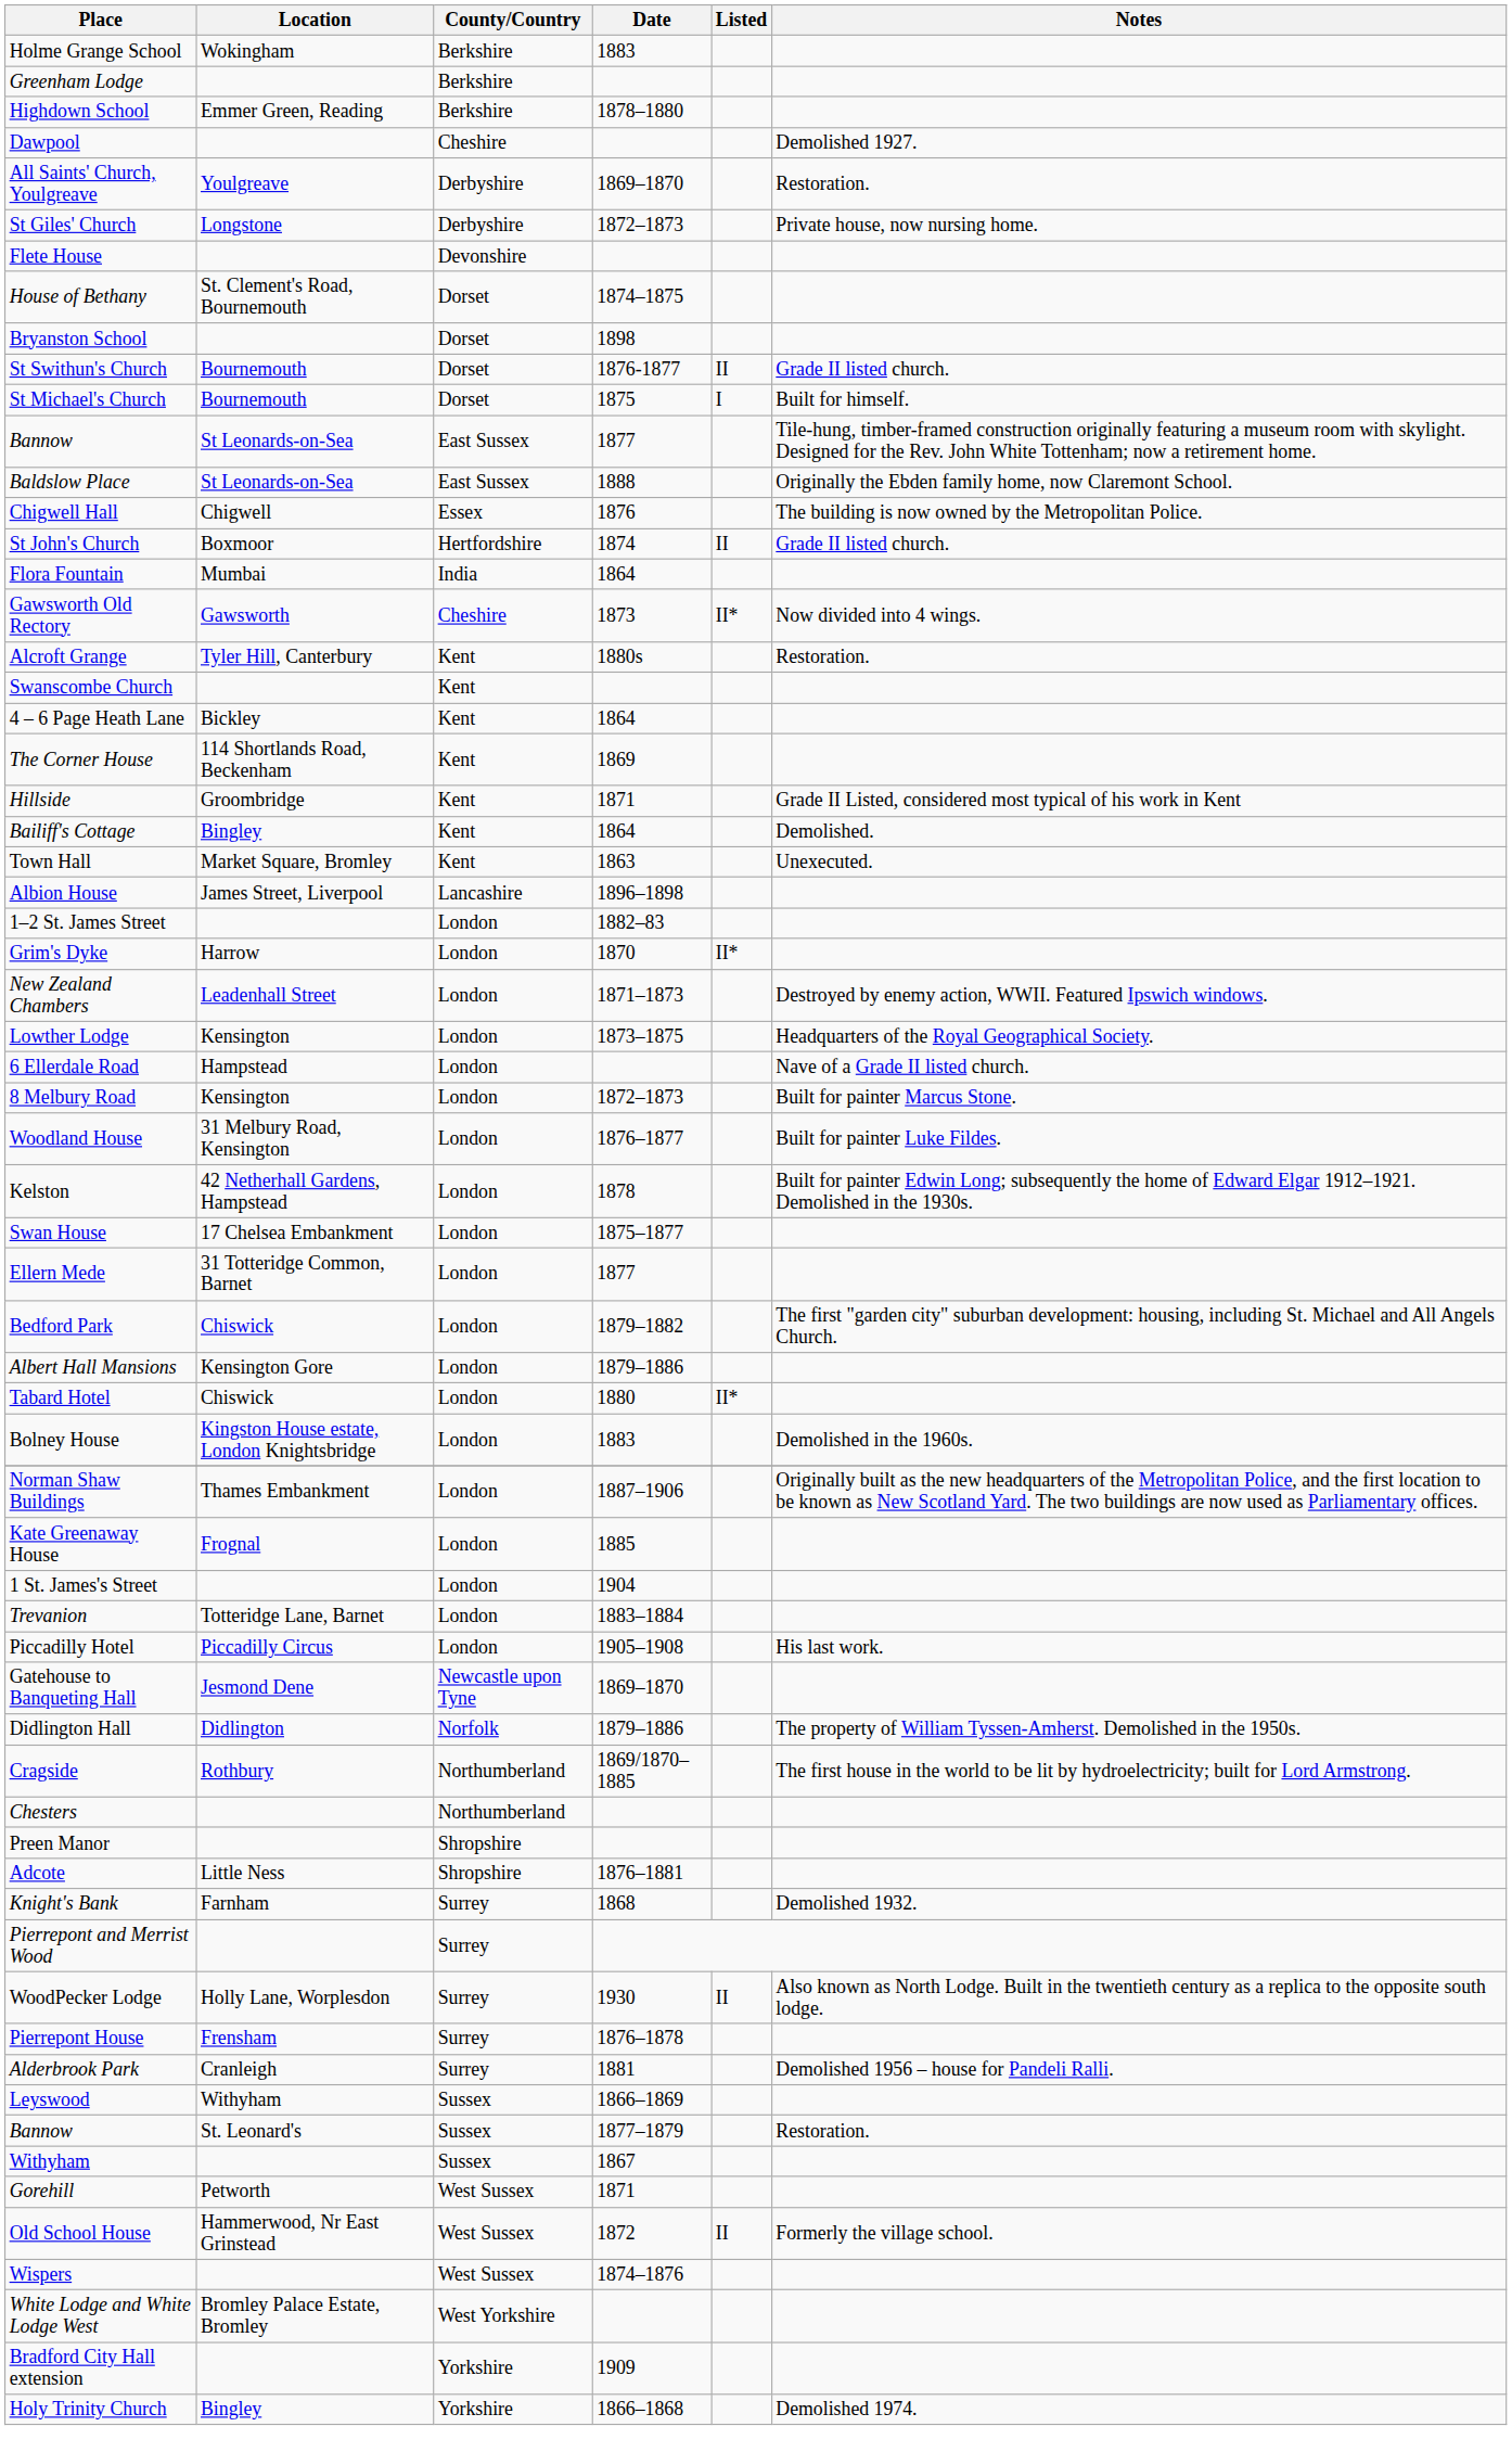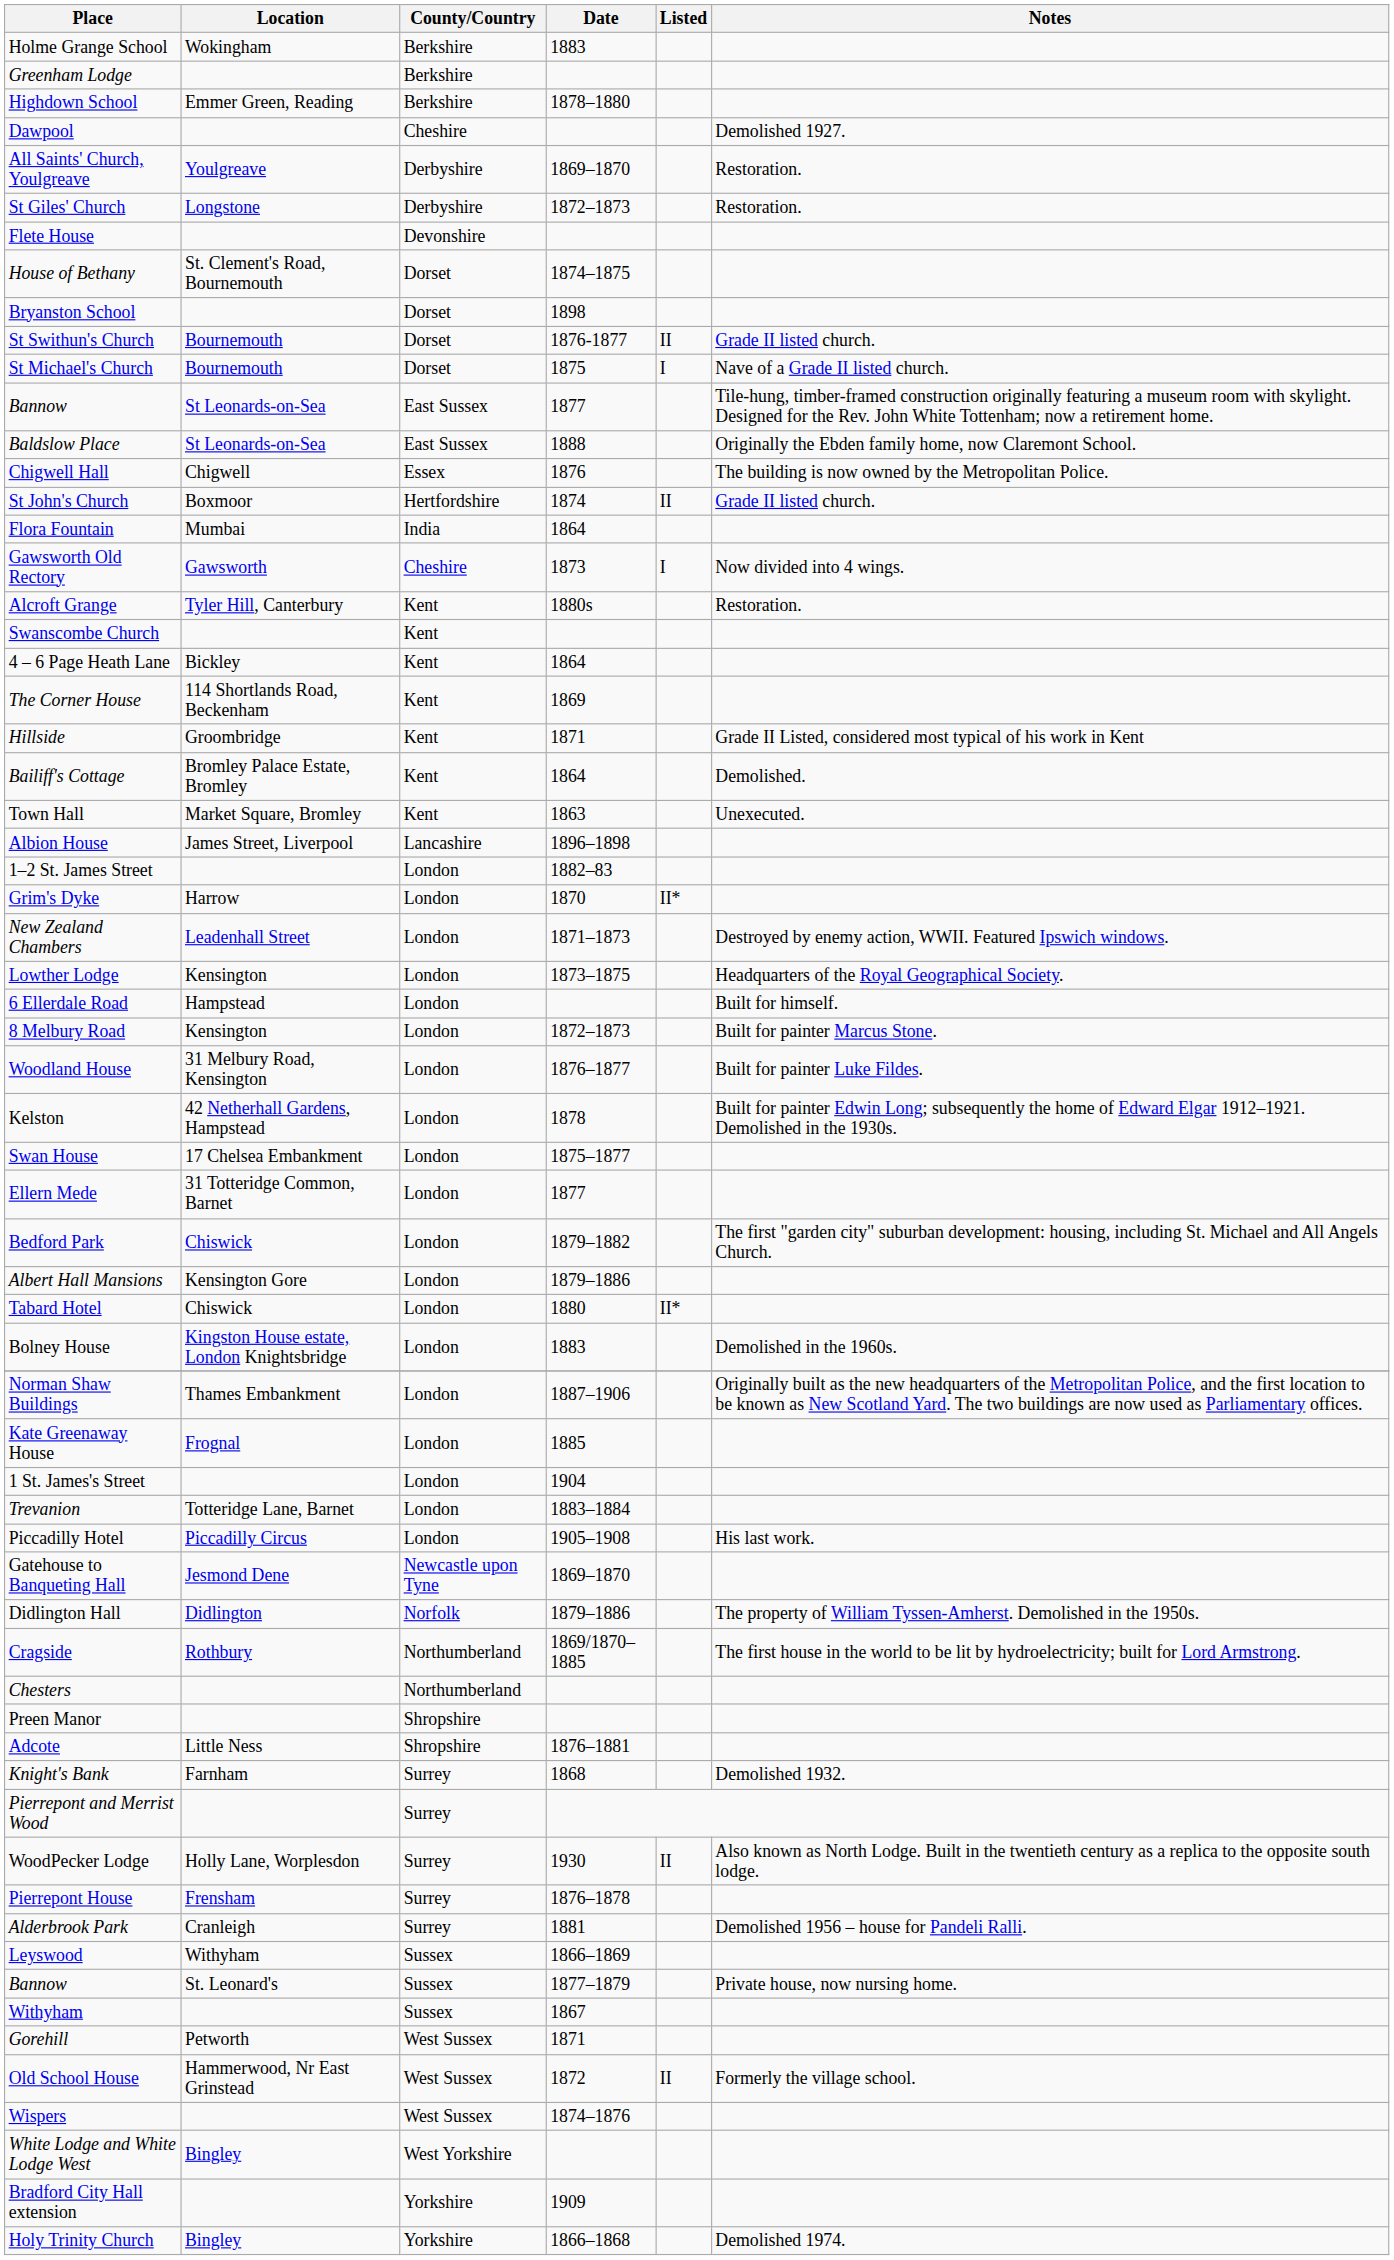St Giles' Church | Notes: Private house, now nursing home. -> Restoration.
St Michael's Church | Notes: Built for himself. -> Nave of a Grade II listed church.
Gawsworth Old Rectory | Listed: II* -> I
Bailiff's Cottage | Location: Bingley -> Bromley Palace Estate, Bromley
6 Ellerdale Road | Notes: Nave of a Grade II listed church. -> Built for himself.
Bannow / 1877–1879 | Notes: Restoration. -> Private house, now nursing home.
White Lodge and White Lodge West | Location: Bromley Palace Estate, Bromley -> Bingley
